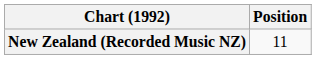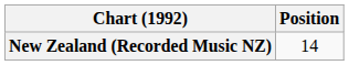New Zealand (Recorded Music NZ) | Position: 11 -> 14
